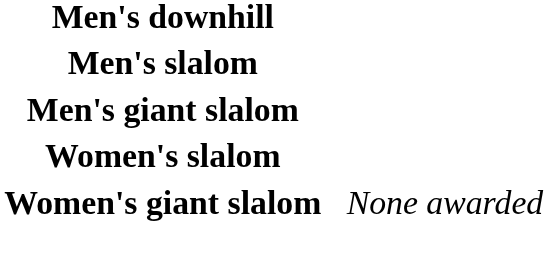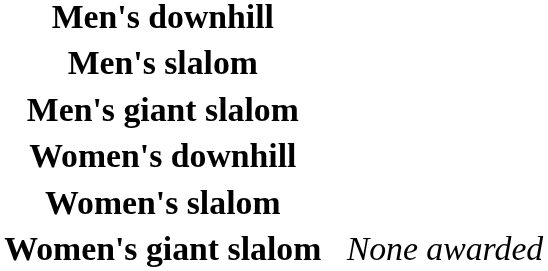+ row: Women's downhill
